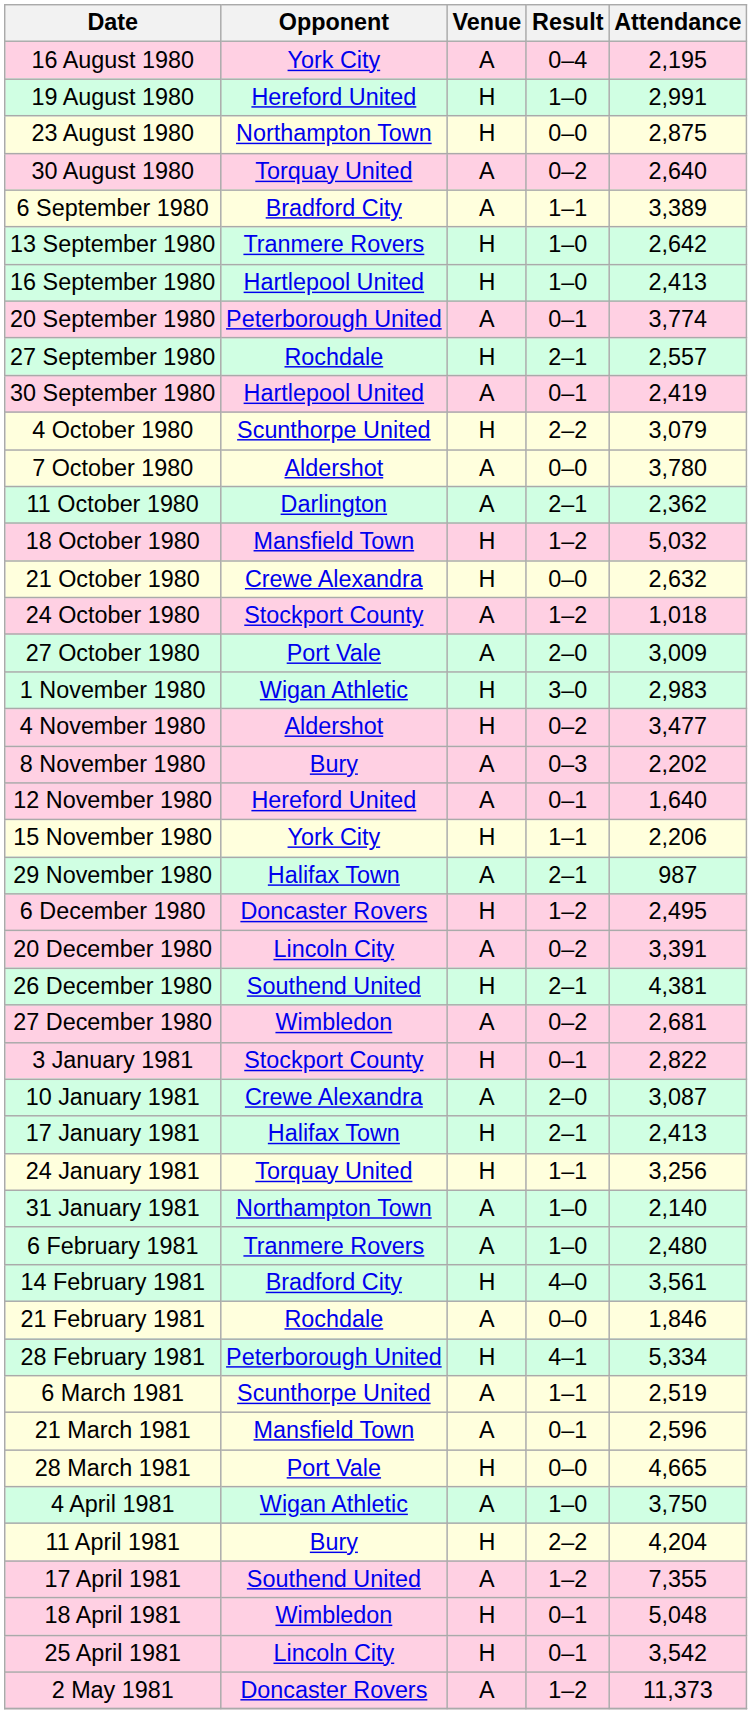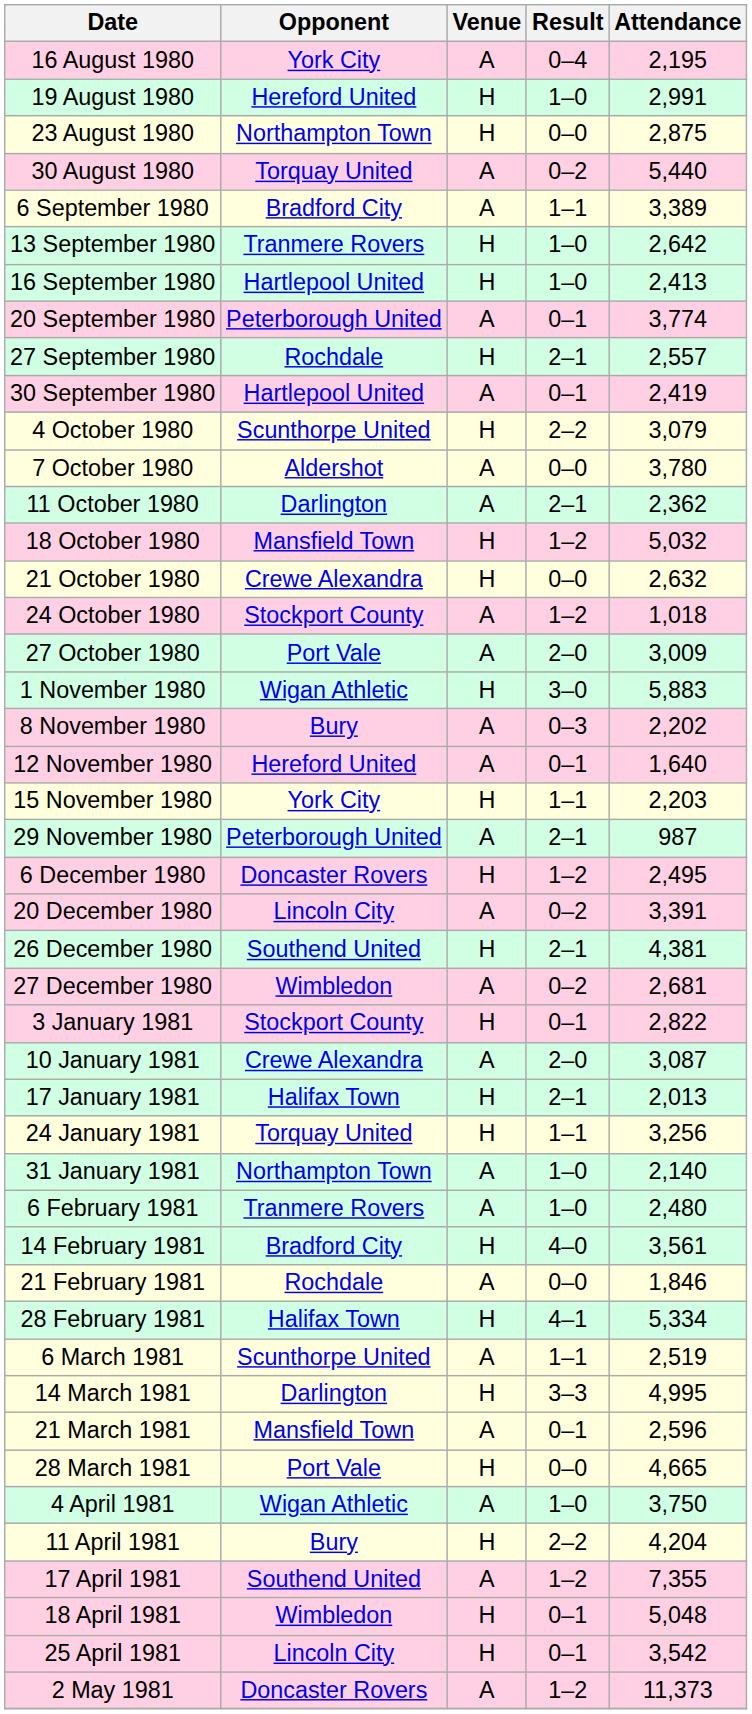30 August 1980 | Attendance: 2,640 -> 5,440
1 November 1980 | Attendance: 2,983 -> 5,883
- row: 4 November 1980 | Aldershot | H | 0–2 | 3,477
15 November 1980 | Attendance: 2,206 -> 2,203
29 November 1980 | Opponent: Halifax Town -> Peterborough United
17 January 1981 | Attendance: 2,413 -> 2,013
28 February 1981 | Opponent: Peterborough United -> Halifax Town
+ row: 14 March 1981 | Darlington | H | 3–3 | 4,995
